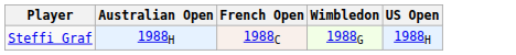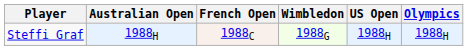+ column: Olympics | 1988H
